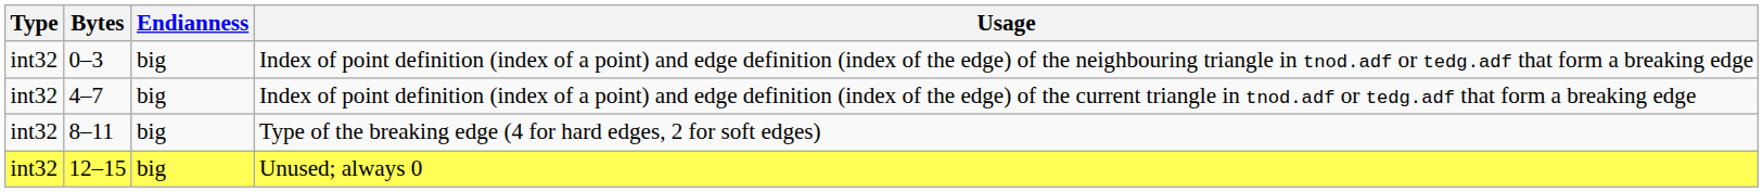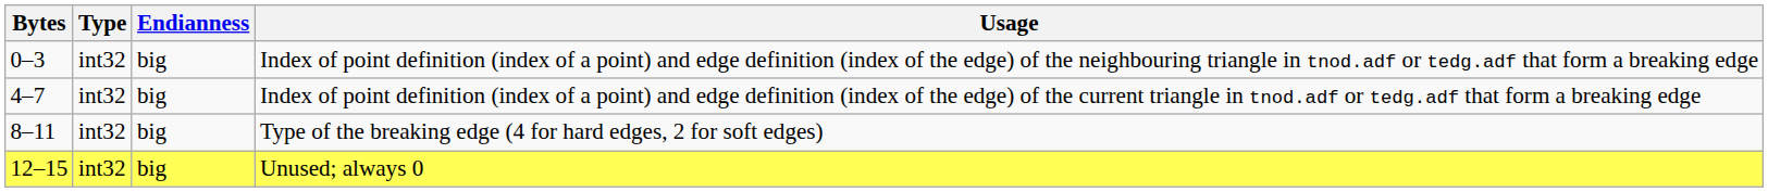columns swapped: Bytes <-> Type
